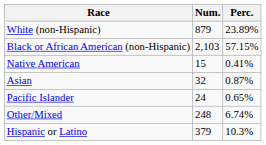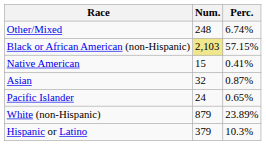rows swapped: White (non-Hispanic) <-> Other/Mixed
Black or African American (non-Hispanic) | Num.: no background -> khaki background
